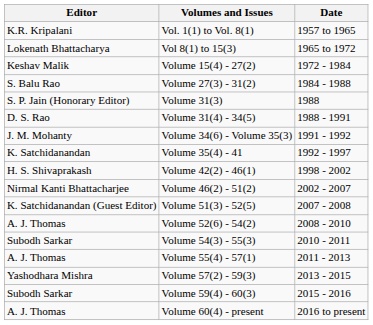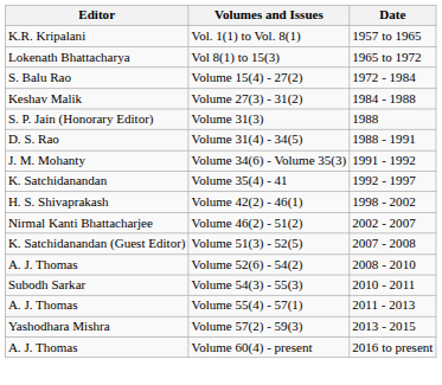Volume 15(4) - 27(2) | Editor: Keshav Malik -> S. Balu Rao
Volume 27(3) - 31(2) | Editor: S. Balu Rao -> Keshav Malik
- row: Subodh Sarkar | Volume 59(4) - 60(3) | 2015 - 2016
